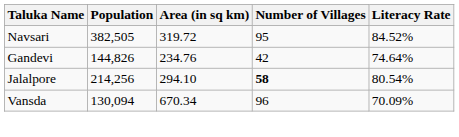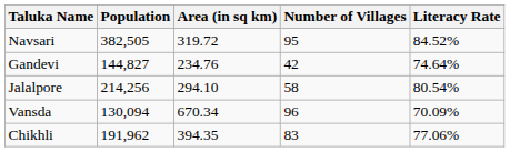Gandevi | Population: 144,826 -> 144,827
Jalalpore | Number of Villages: bold -> normal
+ row: Chikhli | 191,962 | 394.35 | 83 | 77.06%
